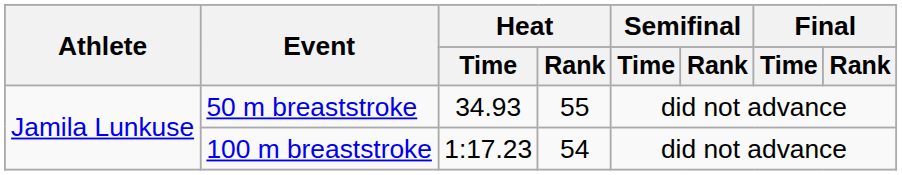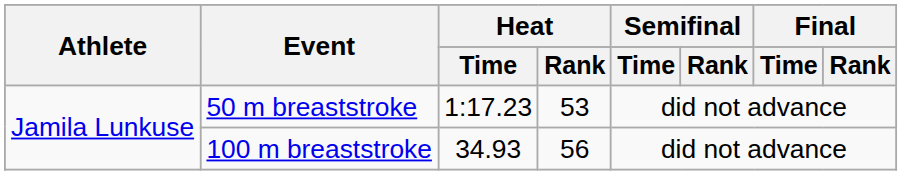50 m breaststroke | Heat / Time: 34.93 -> 1:17.23
50 m breaststroke | Heat / Rank: 55 -> 53
100 m breaststroke | Heat / Time: 1:17.23 -> 34.93
100 m breaststroke | Heat / Rank: 54 -> 56
